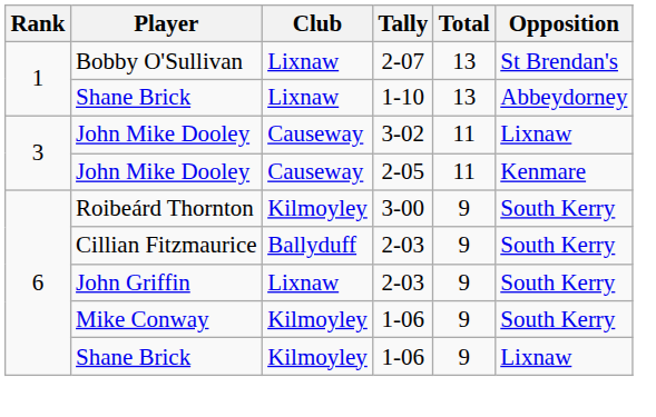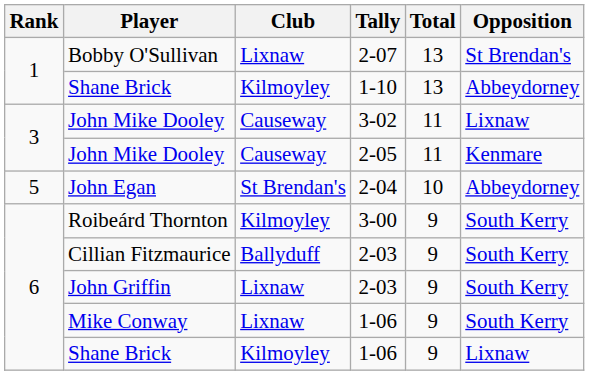Shane Brick / 1-10 | Club: Lixnaw -> Kilmoyley
+ row: 5 | John Egan | St Brendan's | 2-04 | 10 | Abbeydorney
Mike Conway | Club: Kilmoyley -> Lixnaw
